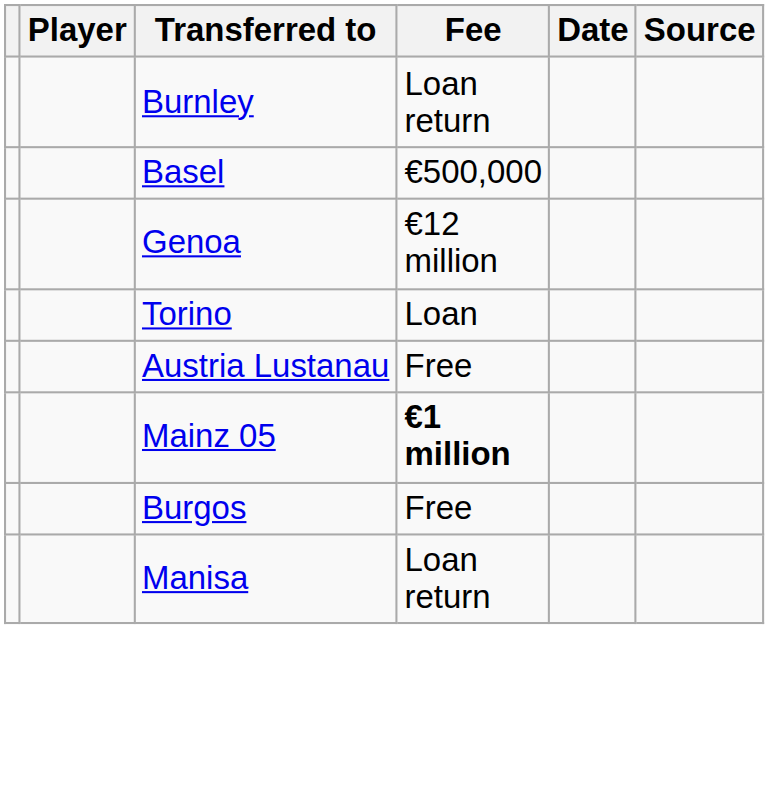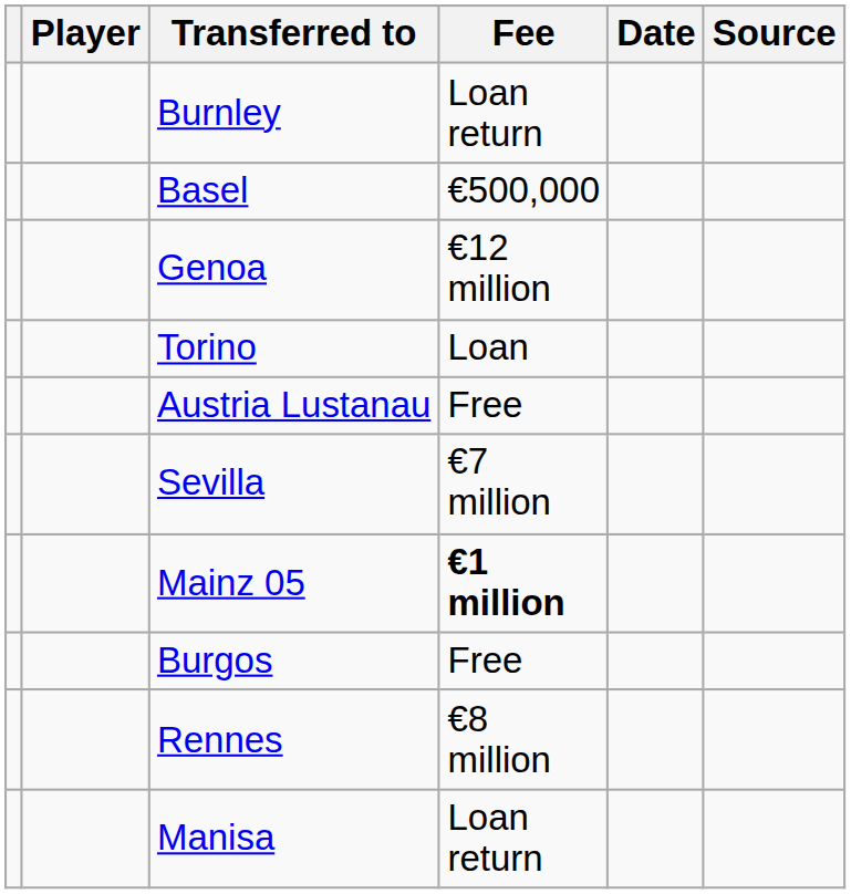+ row: Sevilla | €7 million
+ row: Rennes | €8 million
